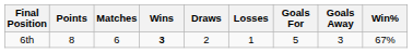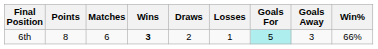6th | Goals For: no background -> paleturquoise background
6th | Win%: 67% -> 66%
